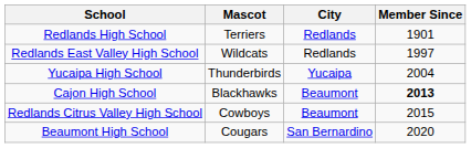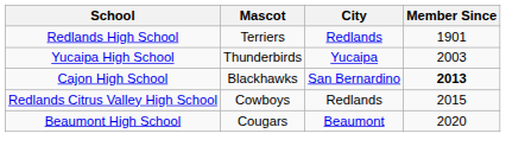- row: Redlands East Valley High School | Wildcats | Redlands | 1997
Yucaipa High School | Member Since: 2004 -> 2003
Cajon High School | City: Beaumont -> San Bernardino
Redlands Citrus Valley High School | City: Beaumont -> Redlands
Beaumont High School | City: San Bernardino -> Beaumont
